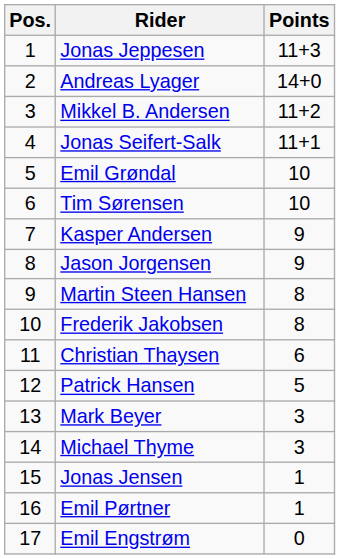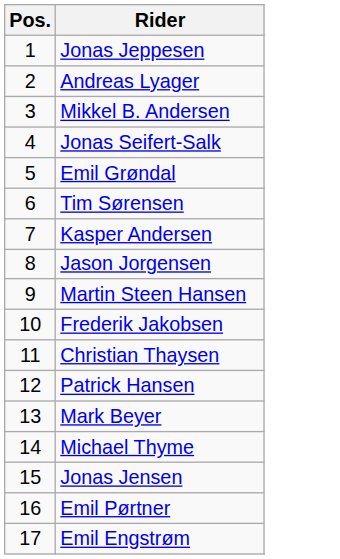- column: Points | 11+3 | 14+0 | 11+2 | 11+1 | 10 | 10 | 9 | 9 | 8 | 8 | 6 | 5 | 3 | 3 | 1 | 1 | 0
